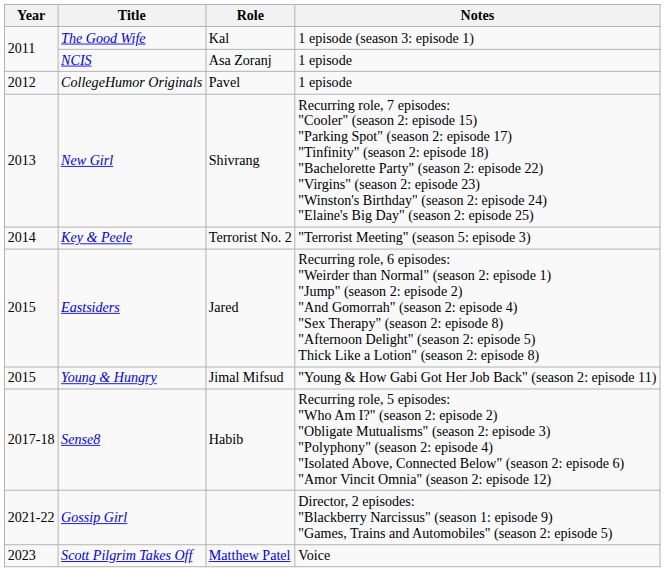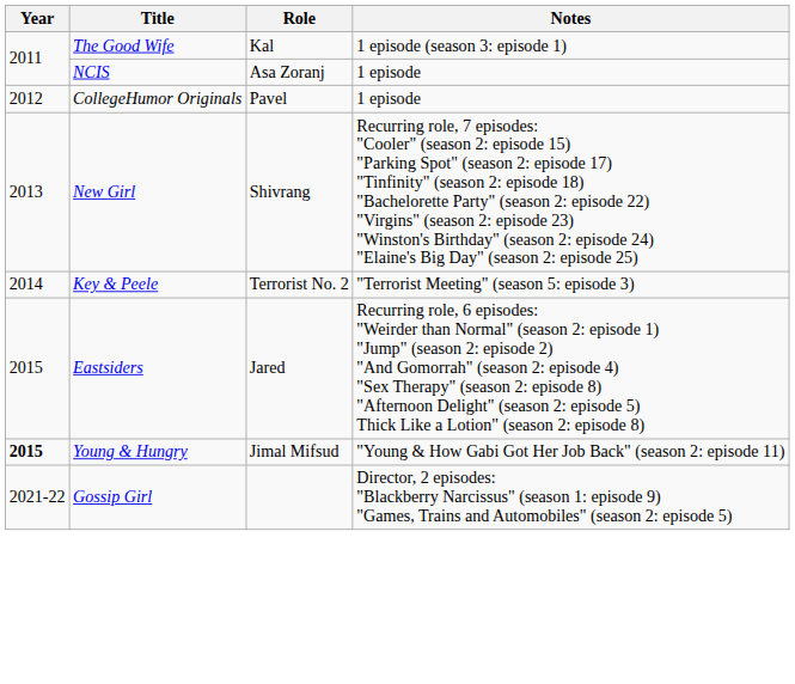Young & Hungry | Year: normal -> bold
- row: 2017-18 | Sense8 | Habib | Recurring role, 5 episodes: "Who Am I?" (season 2: episode 2) "Obligate Mutualisms" (season 2: episode 3) "Polyphony" (season 2: episode 4) "Isolated Above, Connected Below" (season 2: episode 6) "Amor Vincit Omnia" (season 2: episode 12)
- row: 2023 | Scott Pilgrim Takes Off | Matthew Patel | Voice
